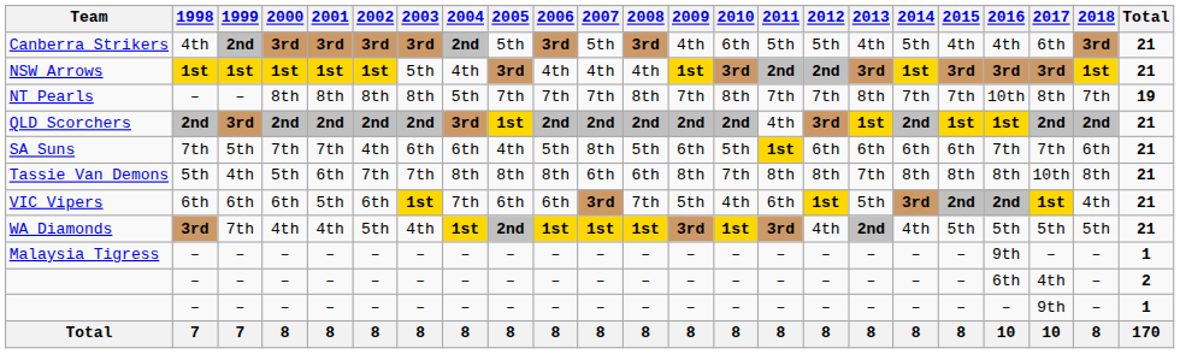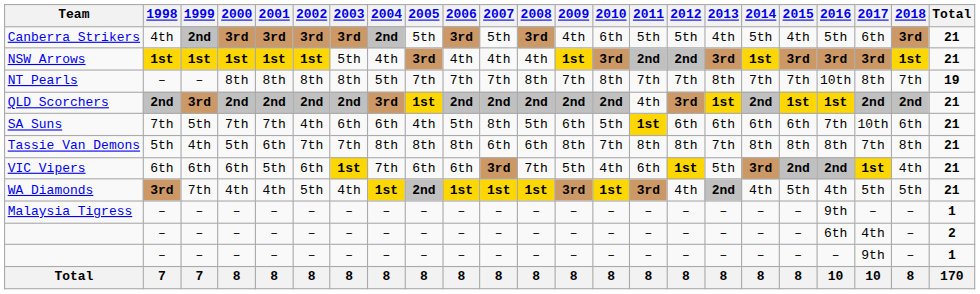Canberra Strikers | 2016: 4th -> 5th
SA Suns | 2017: 7th -> 10th
Tassie Van Demons | 2017: 10th -> 7th
WA Diamonds | 2016: 5th -> 4th
